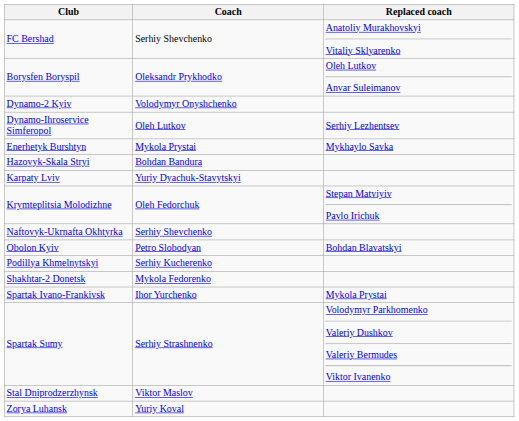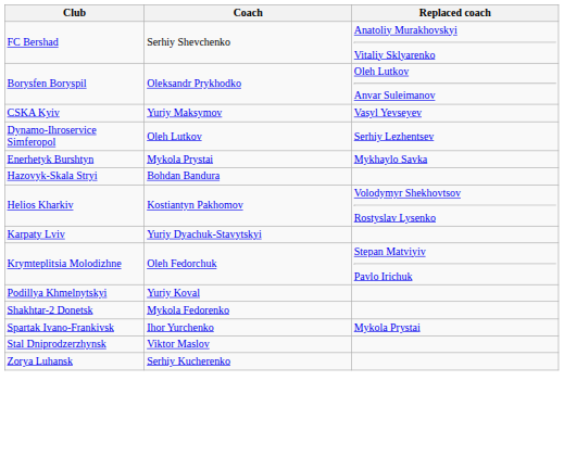+ row: CSKA Kyiv | Yuriy Maksymov | Vasyl Yevseyev
- row: Dynamo-2 Kyiv | Volodymyr Onyshchenko
+ row: Helios Kharkiv | Kostiantyn Pakhomov | Volodymyr Shekhovtsov Rostyslav Lysenko
- row: Naftovyk-Ukrnafta Okhtyrka | Serhiy Shevchenko
- row: Obolon Kyiv | Petro Slobodyan | Bohdan Blavatskyi
Podillya Khmelnytskyi | Coach: Serhiy Kucherenko -> Yuriy Koval
- row: Spartak Sumy | Serhiy Strashnenko | Volodymyr Parkhomenko Valeriy Dushkov Valeriy Bermudes Viktor Ivanenko
Zorya Luhansk | Coach: Yuriy Koval -> Serhiy Kucherenko
